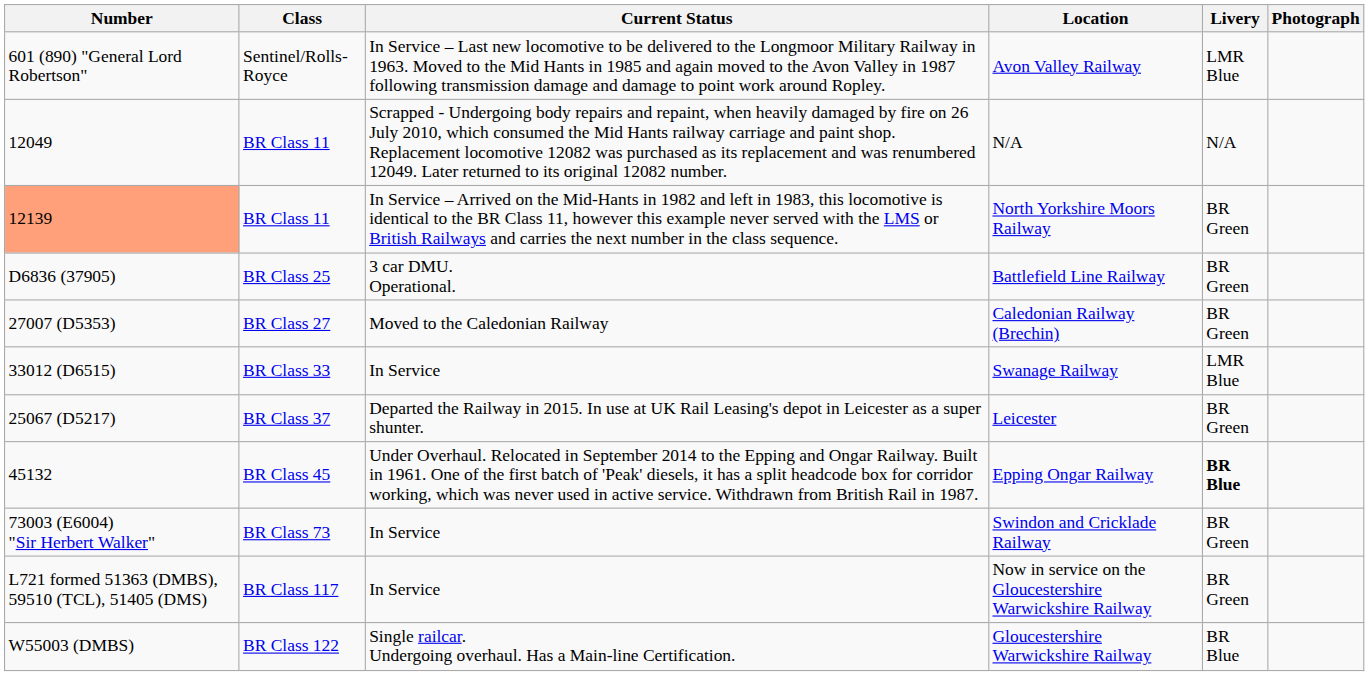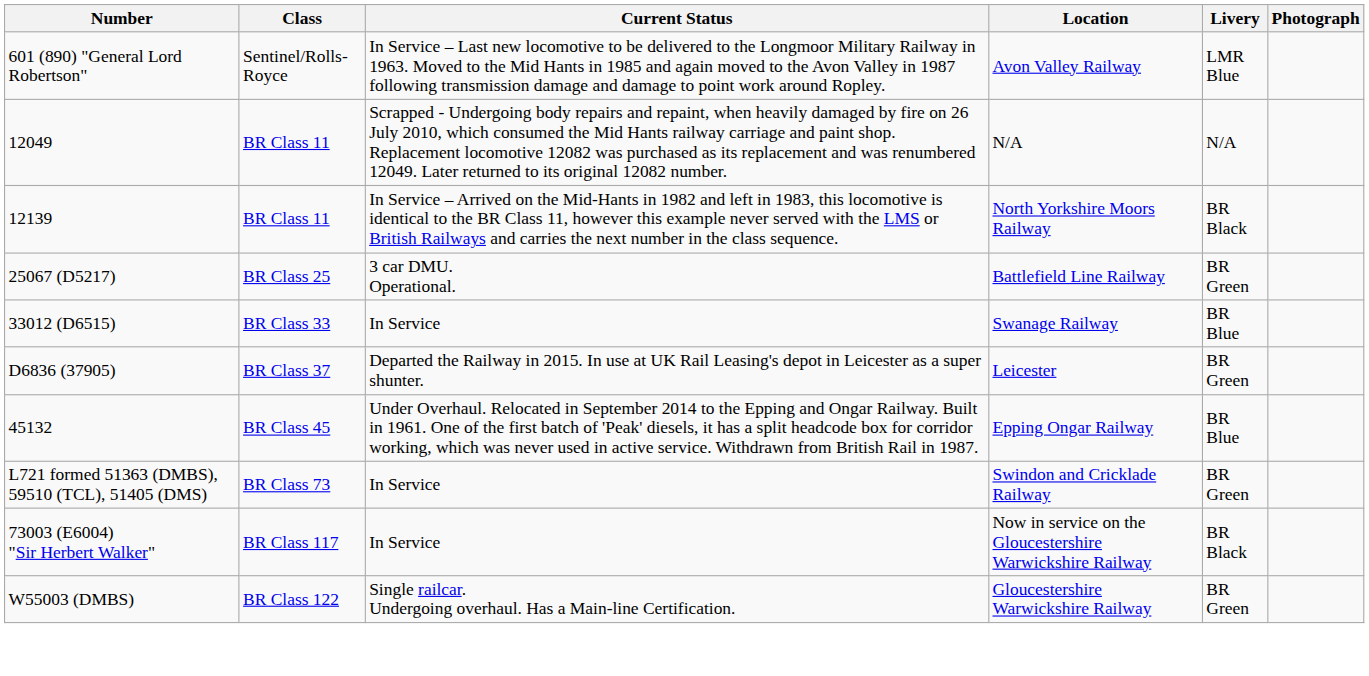North Yorkshire Moors Railway | Number: lightsalmon background -> no background
North Yorkshire Moors Railway | Livery: BR Green -> BR Black
Battlefield Line Railway | Number: D6836 (37905) -> 25067 (D5217)
- row: 27007 (D5353) | BR Class 27 | Moved to the Caledonian Railway | Caledonian Railway (Brechin) | BR Green
Swanage Railway | Livery: LMR Blue -> BR Blue
Leicester | Number: 25067 (D5217) -> D6836 (37905)
Epping Ongar Railway | Livery: bold -> normal
Swindon and Cricklade Railway | Number: 73003 (E6004) "Sir Herbert Walker" -> L721 formed 51363 (DMBS), 59510 (TCL), 51405 (DMS)
Now in service on the Gloucestershire Warwickshire Railway | Number: L721 formed 51363 (DMBS), 59510 (TCL), 51405 (DMS) -> 73003 (E6004) "Sir Herbert Walker"
Now in service on the Gloucestershire Warwickshire Railway | Livery: BR Green -> BR Black
Gloucestershire Warwickshire Railway | Livery: BR Blue -> BR Green
